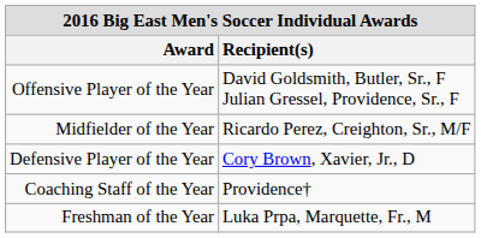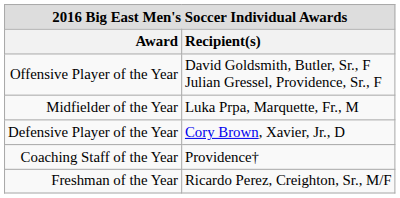Midfielder of the Year | Recipient(s): Ricardo Perez, Creighton, Sr., M/F -> Luka Prpa, Marquette, Fr., M
Freshman of the Year | Recipient(s): Luka Prpa, Marquette, Fr., M -> Ricardo Perez, Creighton, Sr., M/F
